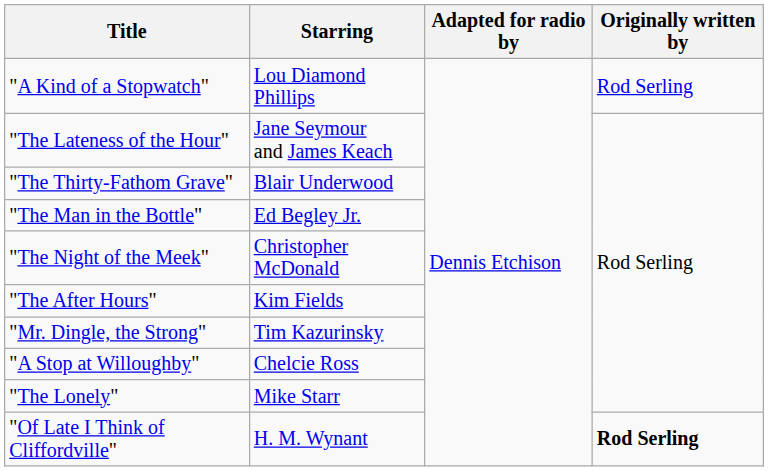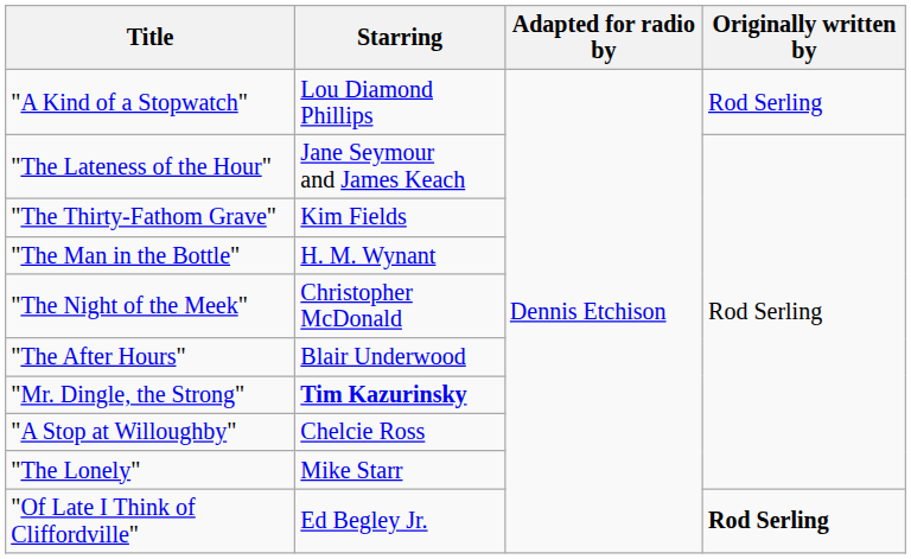"The Thirty-Fathom Grave" | Starring: Blair Underwood -> Kim Fields
"The Man in the Bottle" | Starring: Ed Begley Jr. -> H. M. Wynant
"The After Hours" | Starring: Kim Fields -> Blair Underwood
"Mr. Dingle, the Strong" | Starring: normal -> bold
"Of Late I Think of Cliffordville" | Starring: H. M. Wynant -> Ed Begley Jr.
